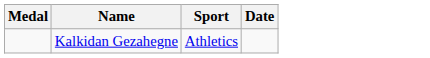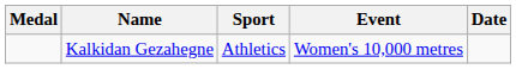+ column: Event | Women's 10,000 metres
